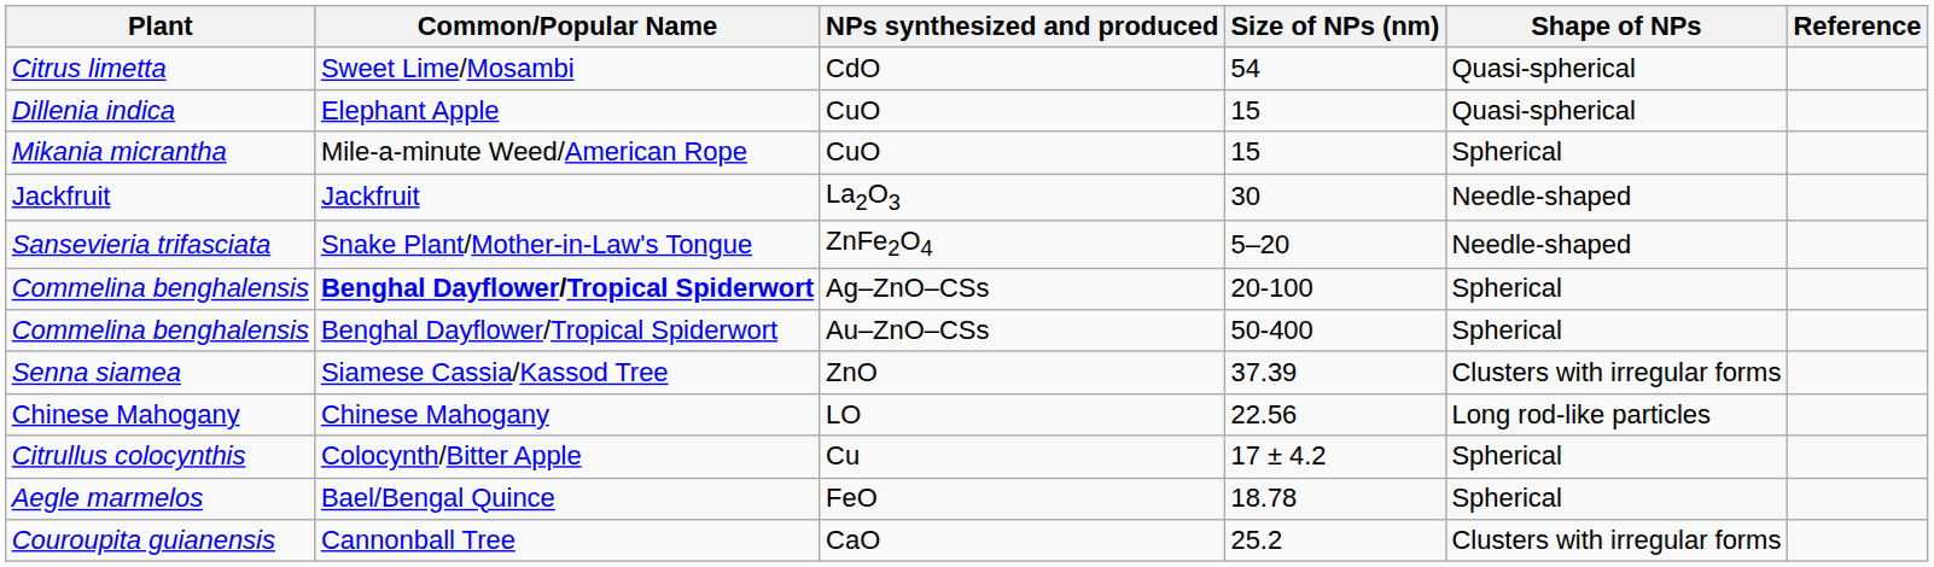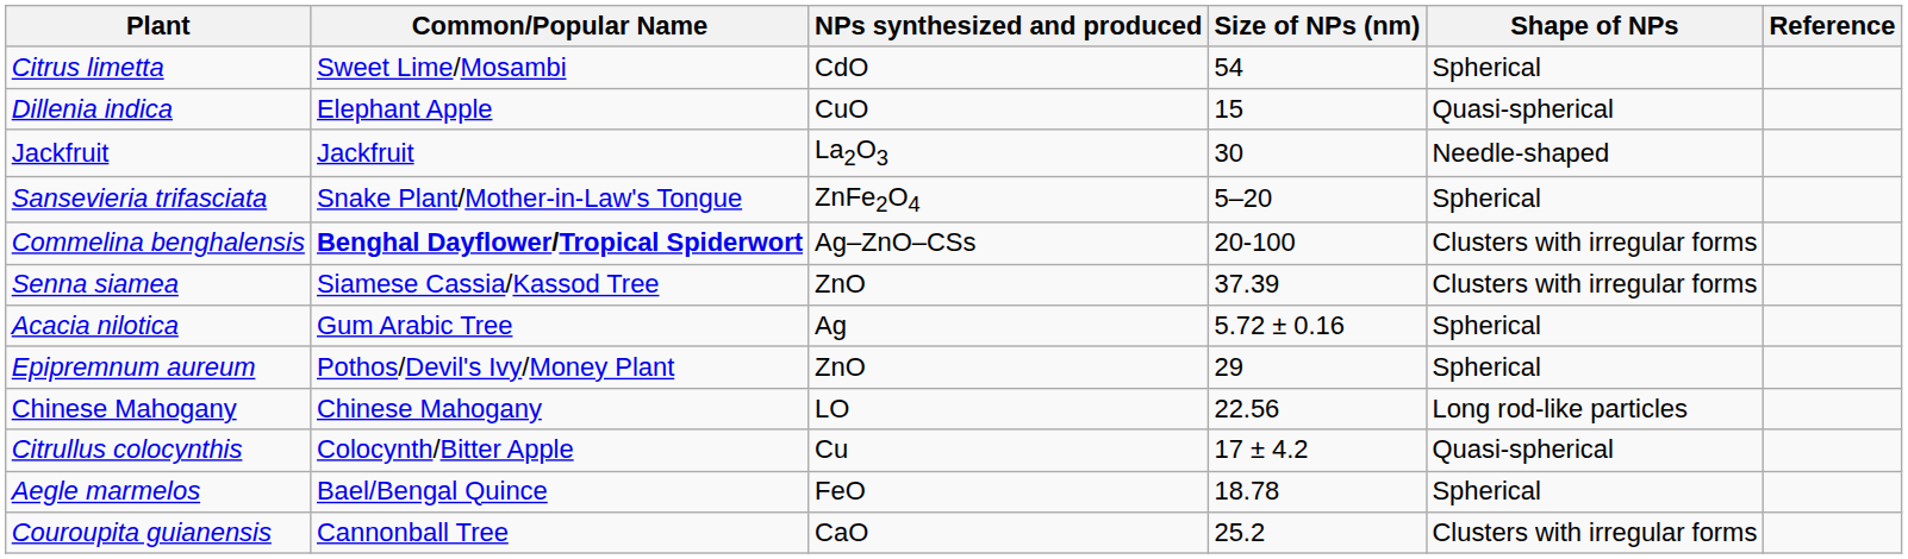Citrus limetta | Shape of NPs: Quasi-spherical -> Spherical
- row: Mikania micrantha | Mile-a-minute Weed/American Rope | CuO | 15 | Spherical
Sansevieria trifasciata | Shape of NPs: Needle-shaped -> Spherical
Commelina benghalensis / 20-100 | Shape of NPs: Spherical -> Clusters with irregular forms
- row: Commelina benghalensis | Benghal Dayflower/Tropical Spiderwort | Au–ZnO–CSs | 50-400 | Spherical
+ row: Acacia nilotica | Gum Arabic Tree | Ag | 5.72 ± 0.16 | Spherical
+ row: Epipremnum aureum | Pothos/Devil's Ivy/Money Plant | ZnO | 29 | Spherical
Citrullus colocynthis | Shape of NPs: Spherical -> Quasi-spherical
